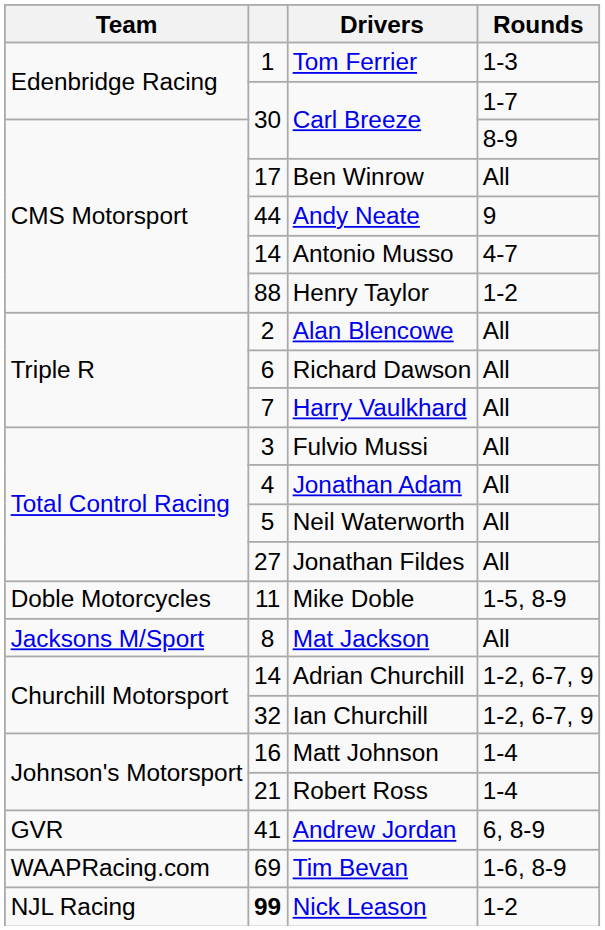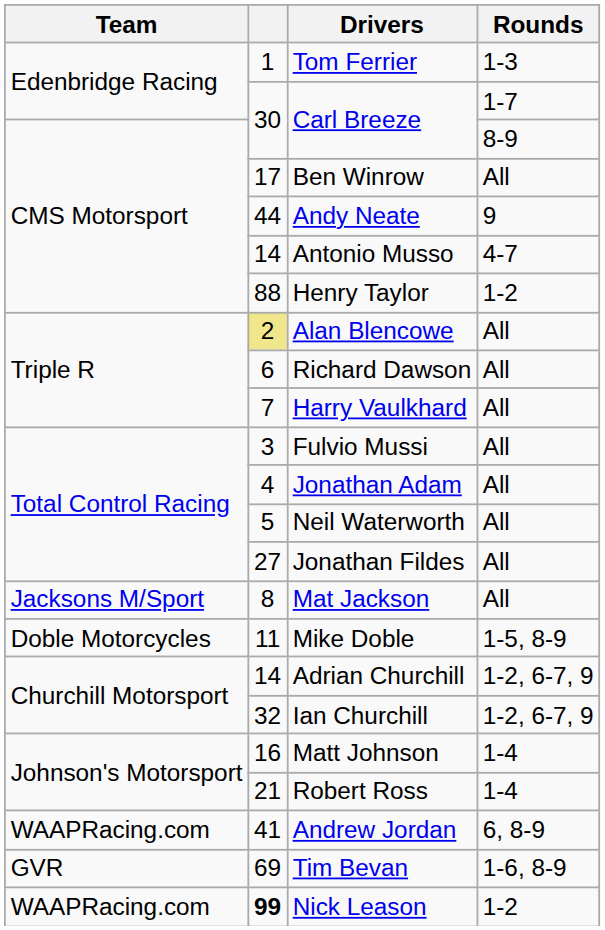Alan Blencowe | column 2: no background -> khaki background
rows swapped: Mat Jackson <-> Mike Doble
Andrew Jordan | Team: GVR -> WAAPRacing.com
Tim Bevan | Team: WAAPRacing.com -> GVR
Nick Leason | Team: NJL Racing -> WAAPRacing.com
